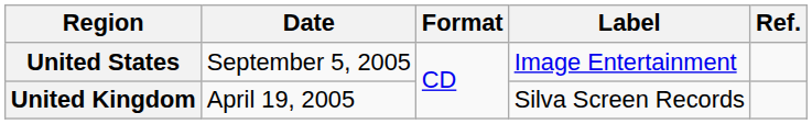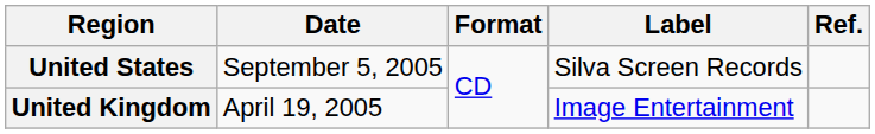United States | Label: Image Entertainment -> Silva Screen Records
United Kingdom | Label: Silva Screen Records -> Image Entertainment
